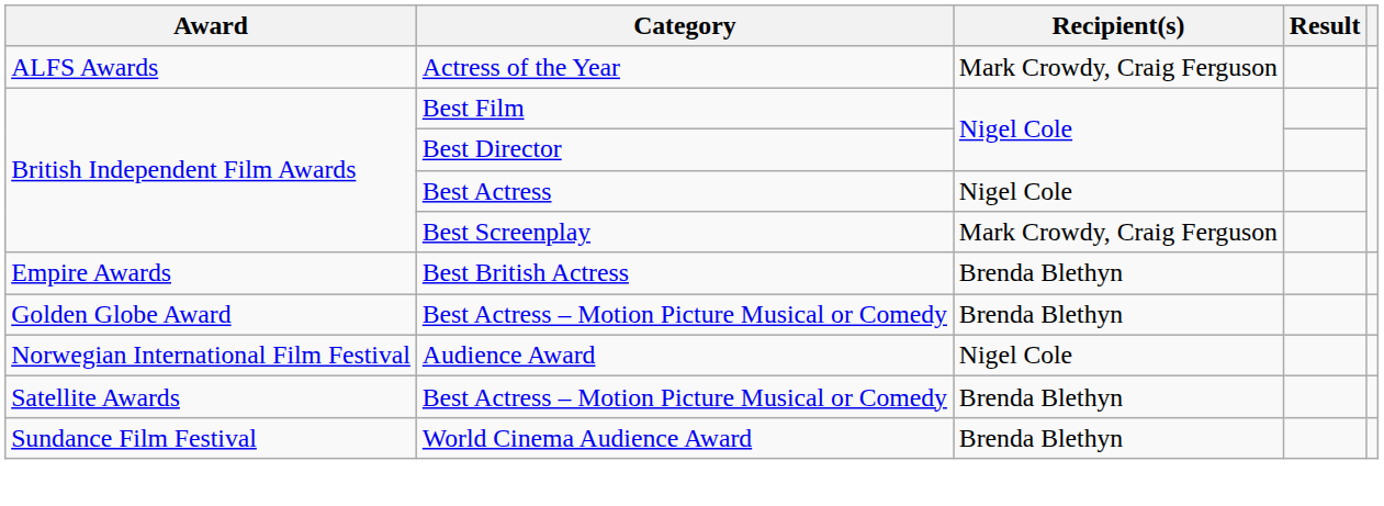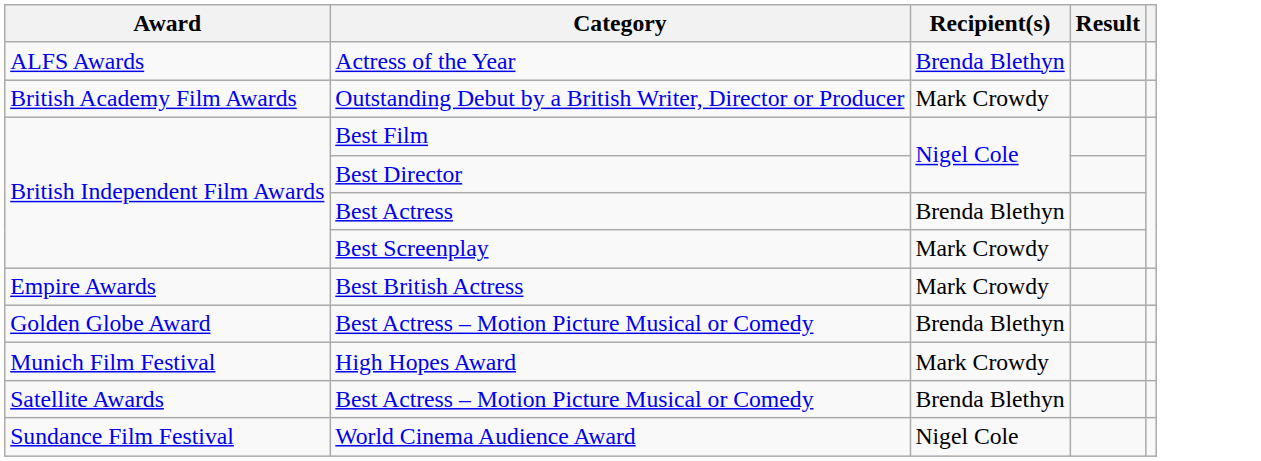Actress of the Year | Recipient(s): Mark Crowdy, Craig Ferguson -> Brenda Blethyn
+ row: British Academy Film Awards | Outstanding Debut by a British Writer, Director or Producer | Mark Crowdy
Best Actress | Recipient(s): Nigel Cole -> Brenda Blethyn
Best Screenplay | Recipient(s): Mark Crowdy, Craig Ferguson -> Mark Crowdy
Best British Actress | Recipient(s): Brenda Blethyn -> Mark Crowdy
+ row: Munich Film Festival | High Hopes Award | Mark Crowdy
- row: Norwegian International Film Festival | Audience Award | Nigel Cole
World Cinema Audience Award | Recipient(s): Brenda Blethyn -> Nigel Cole
